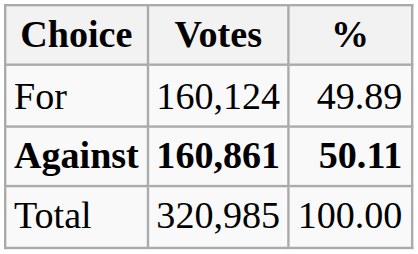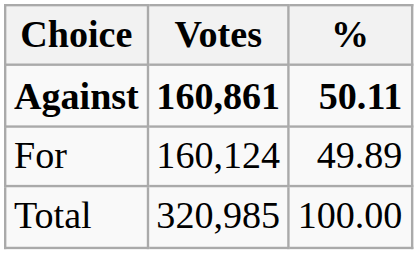rows swapped: For <-> Against
